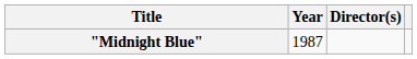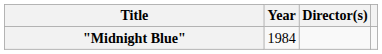"Midnight Blue" | Year: 1987 -> 1984
